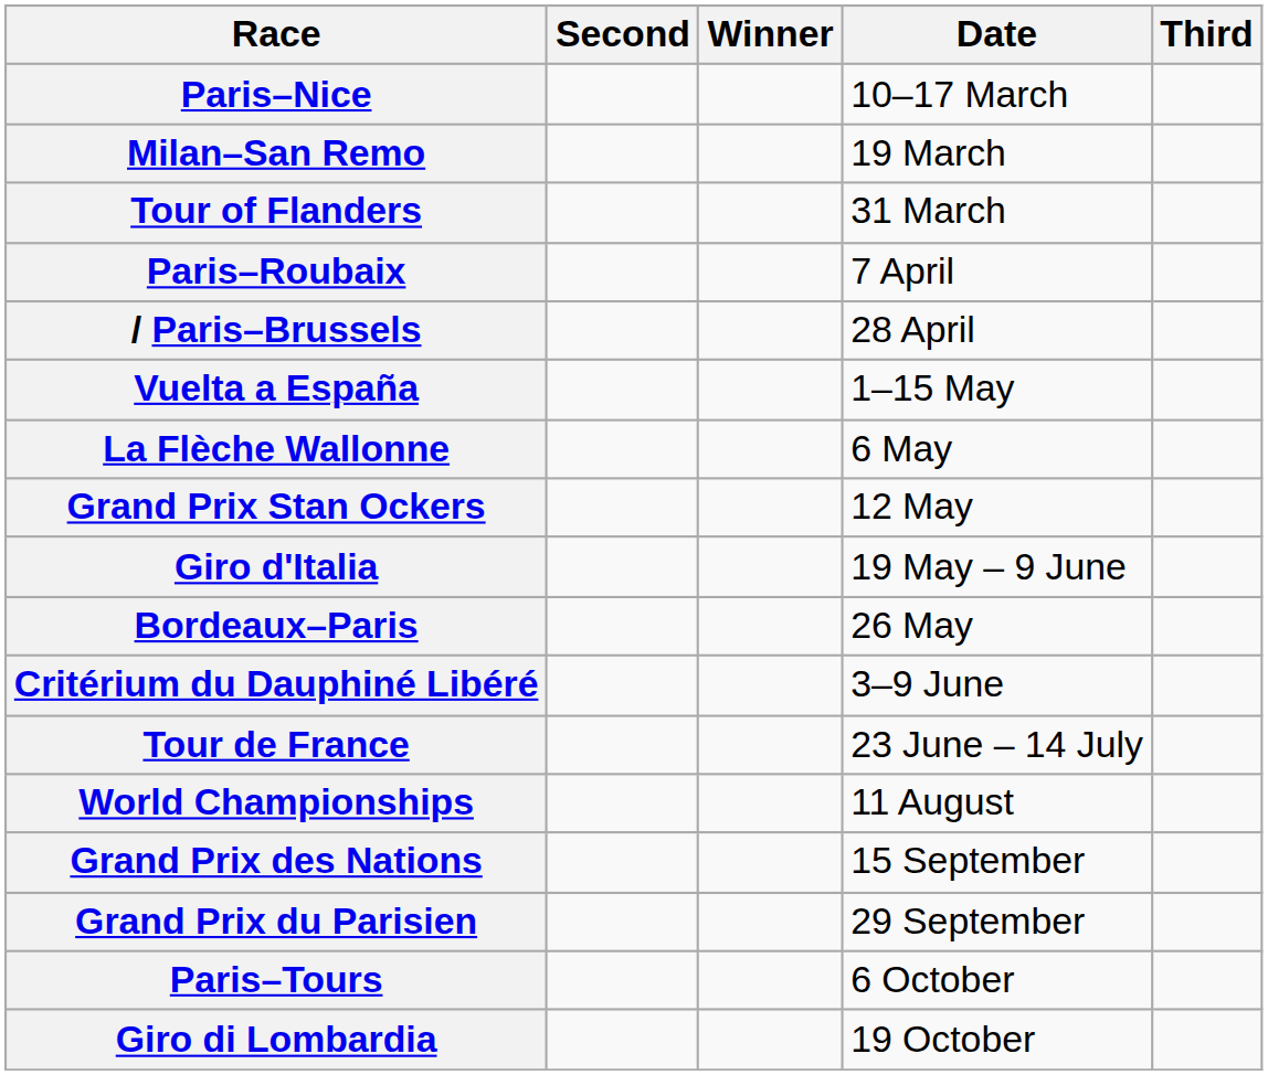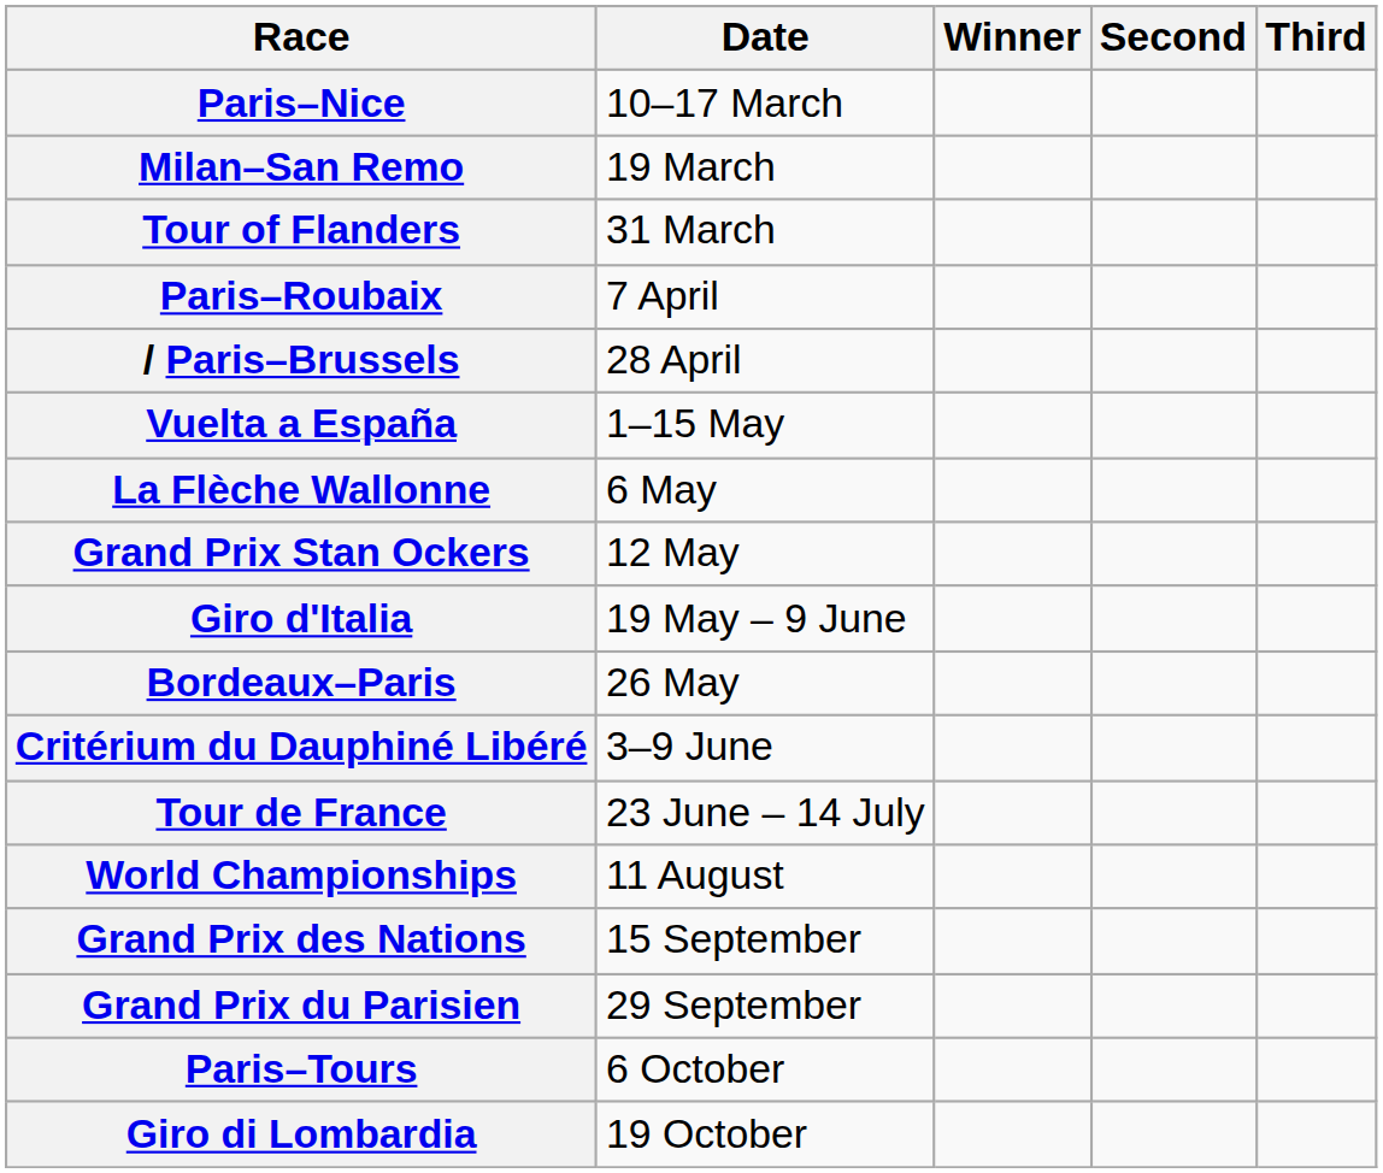columns swapped: Date <-> Second
